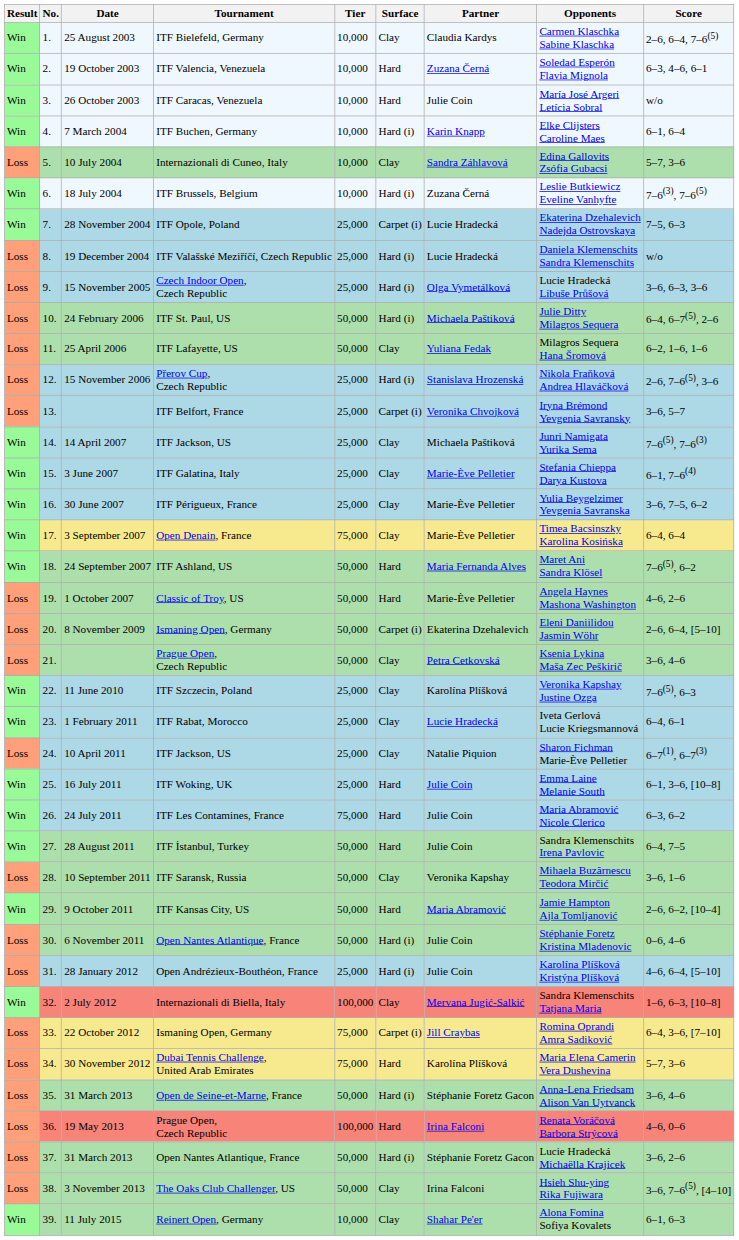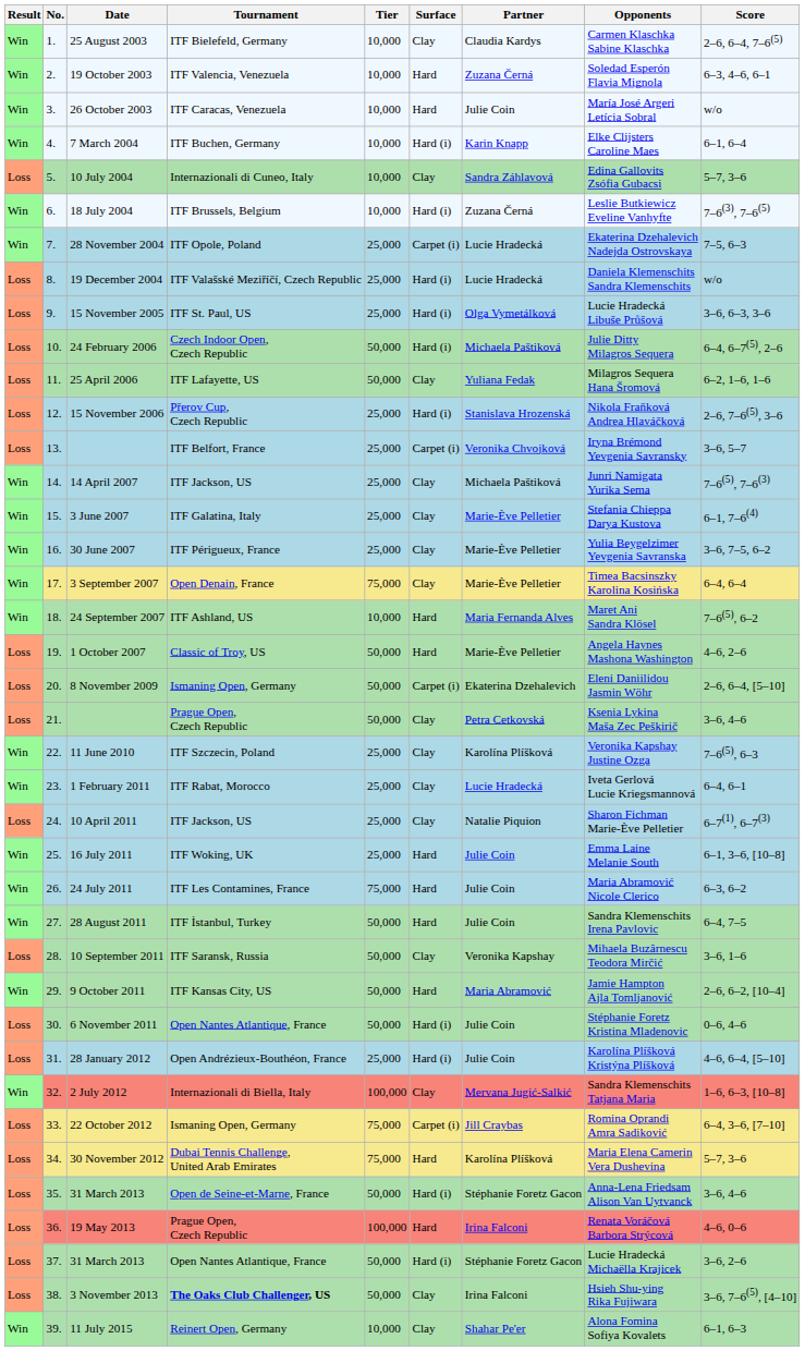15 November 2005 | Tournament: Czech Indoor Open, Czech Republic -> ITF St. Paul, US
24 February 2006 | Tournament: ITF St. Paul, US -> Czech Indoor Open, Czech Republic
24 September 2007 | Tier: 50,000 -> 10,000
3 November 2013 | Tournament: normal -> bold
